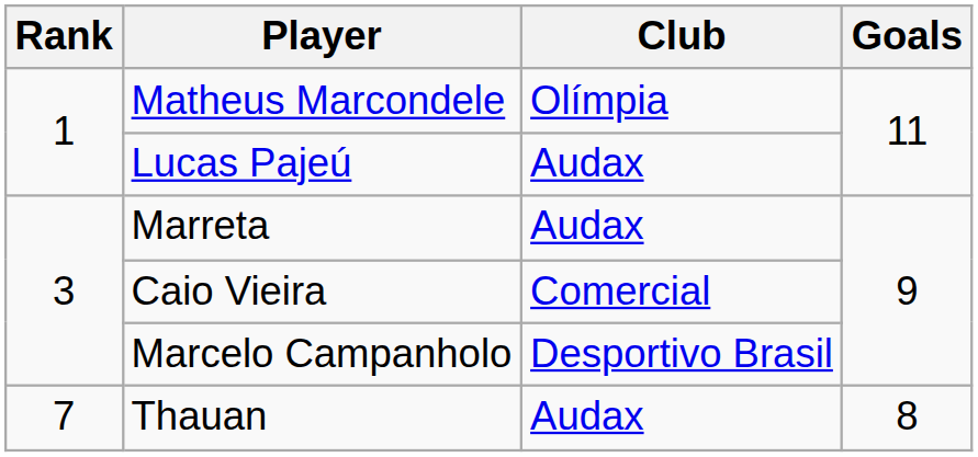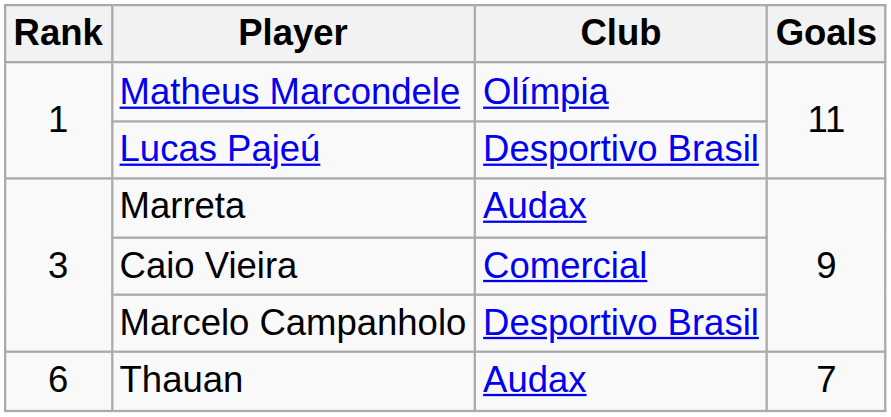Lucas Pajeú | Club: Audax -> Desportivo Brasil
Thauan | Rank: 7 -> 6
Thauan | Goals: 8 -> 7
